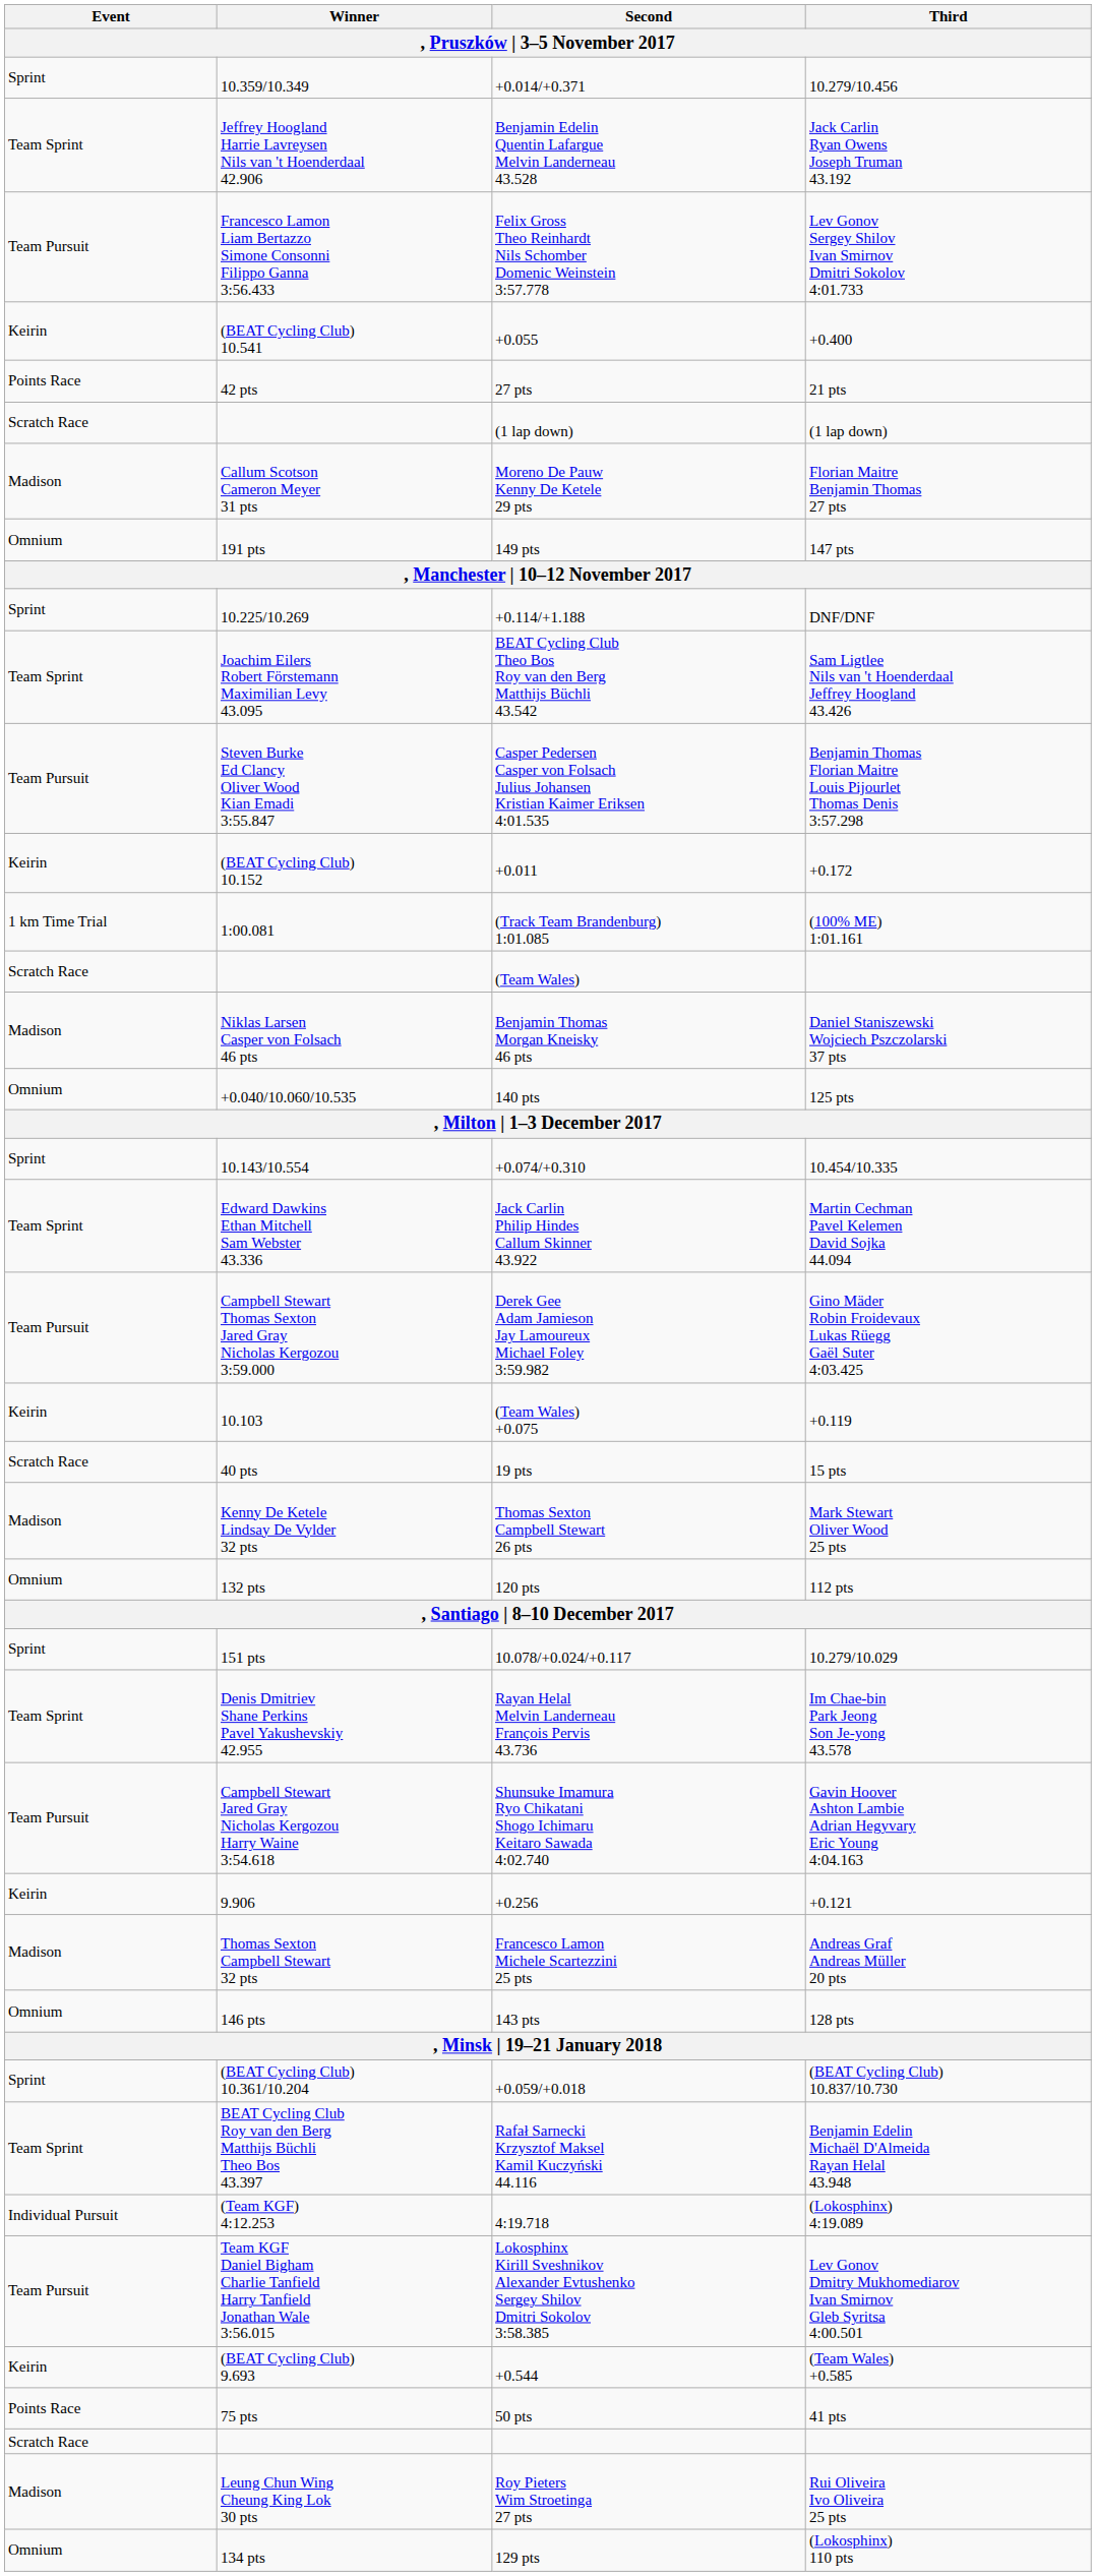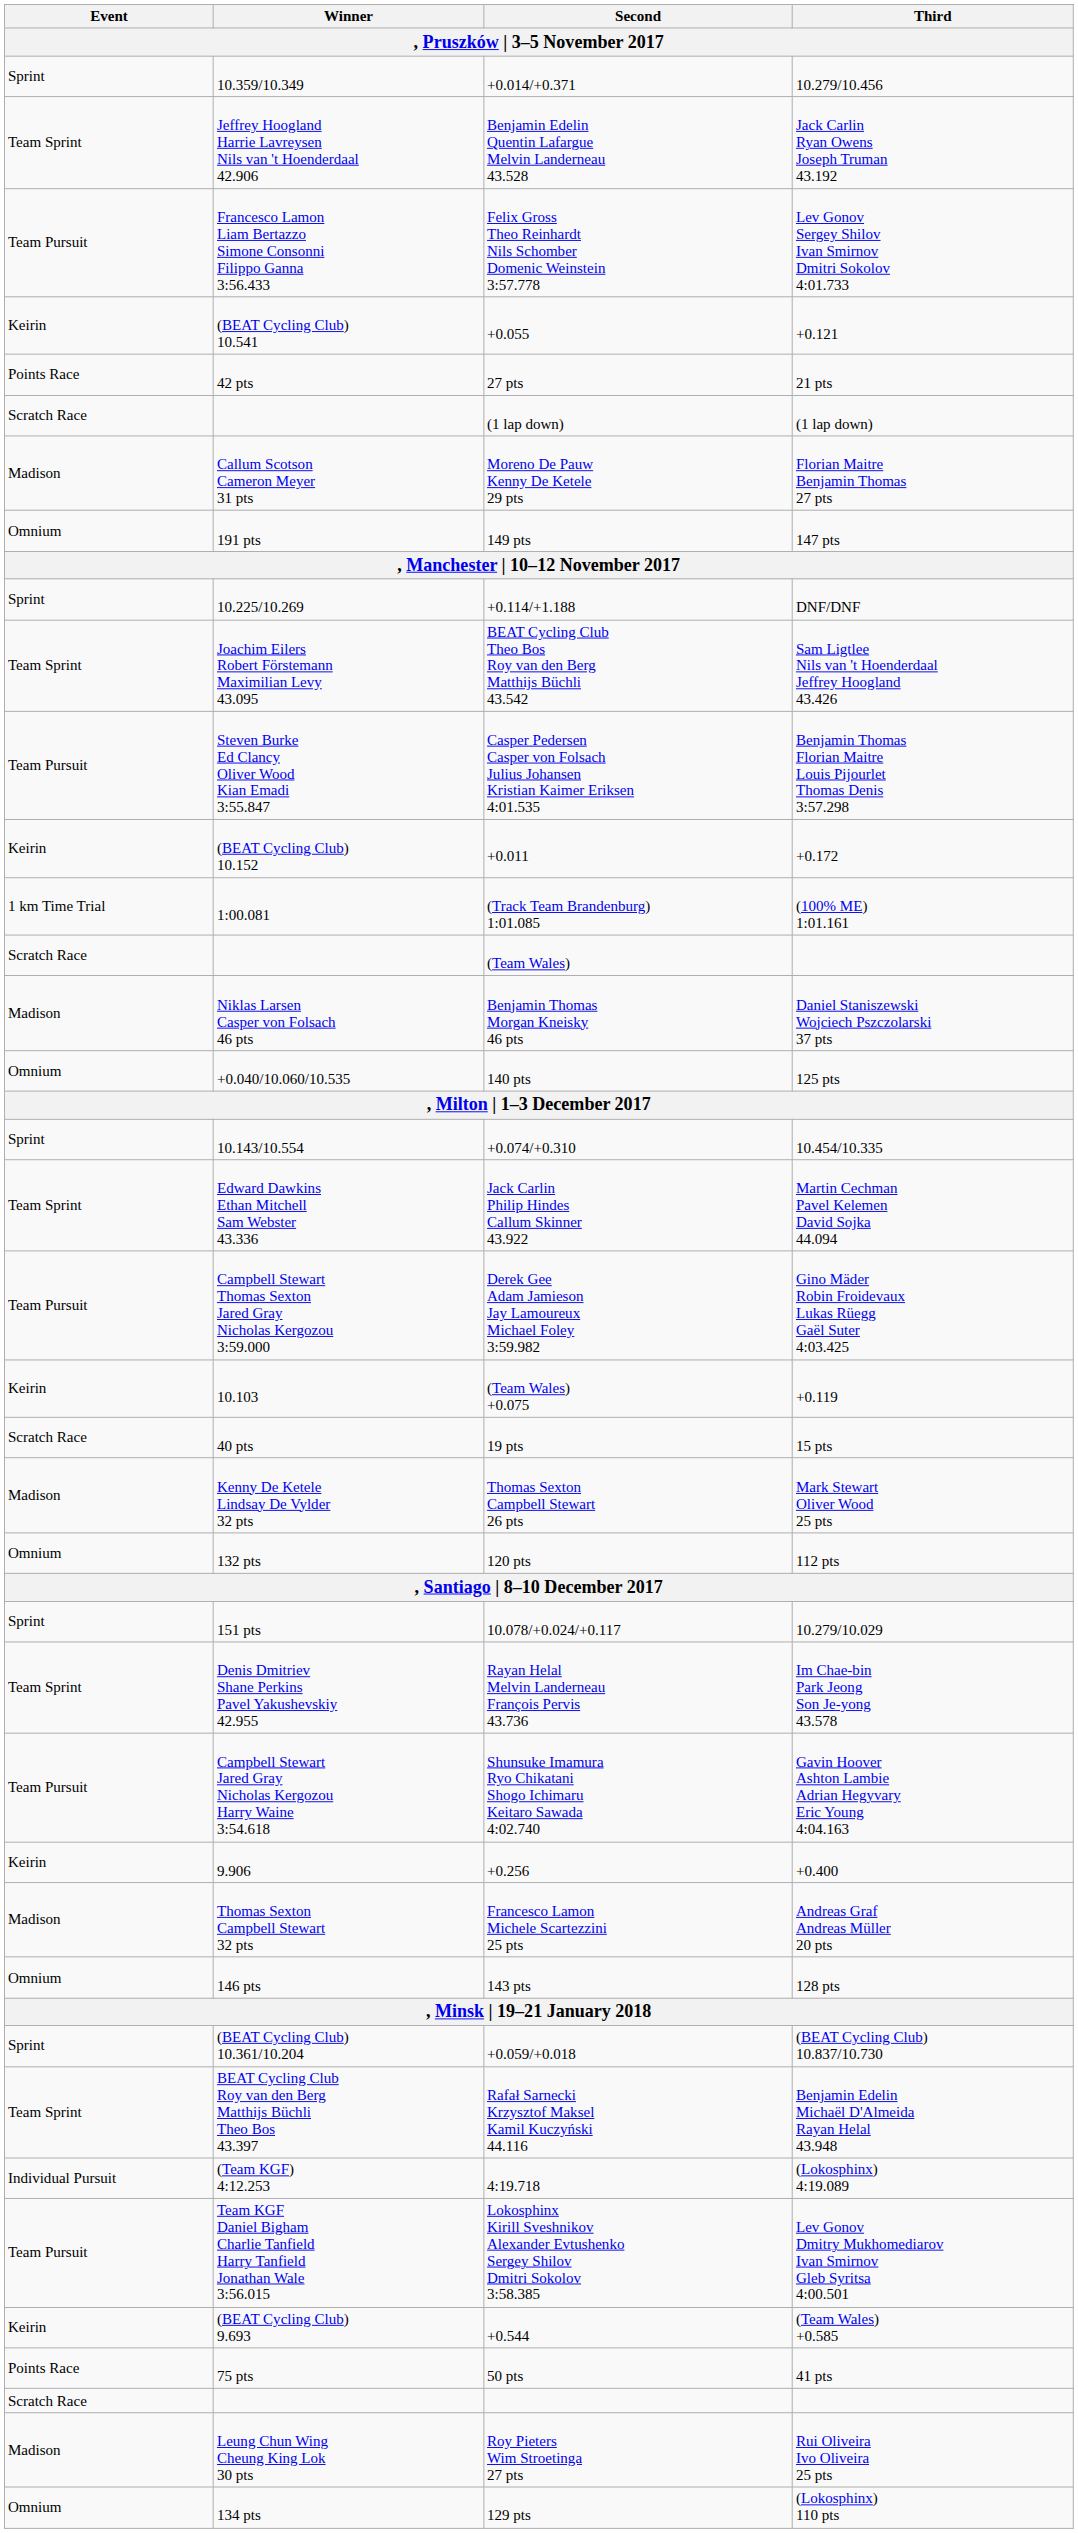+0.055 | Third: +0.400 -> +0.121
+0.256 | Third: +0.121 -> +0.400
